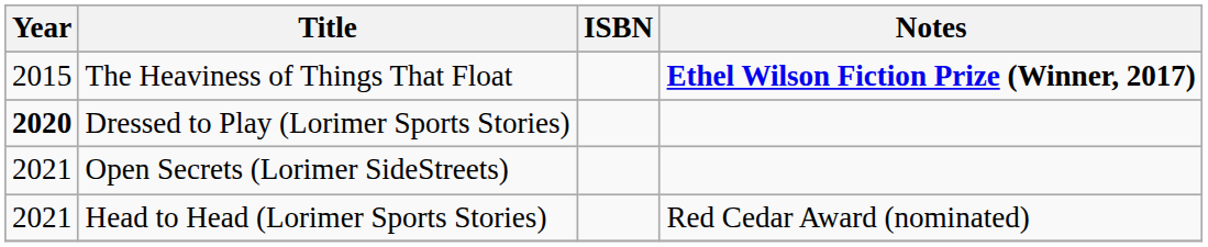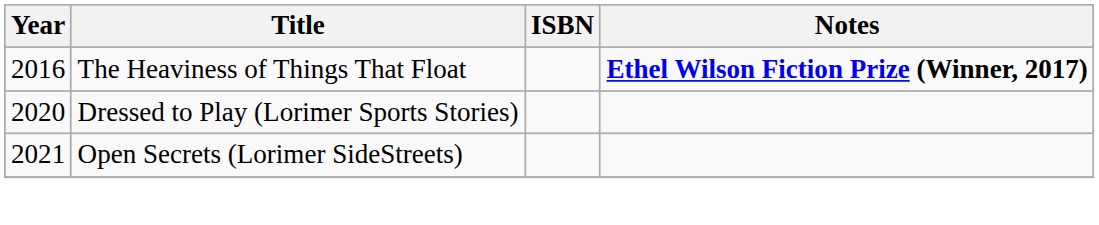The Heaviness of Things That Float | Year: 2015 -> 2016
Dressed to Play (Lorimer Sports Stories) | Year: bold -> normal
- row: 2021 | Head to Head (Lorimer Sports Stories) | Red Cedar Award (nominated)
